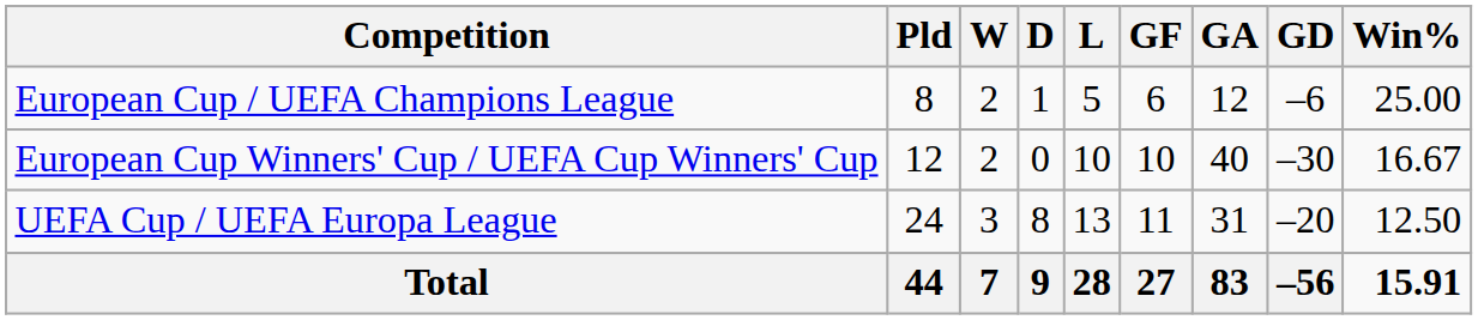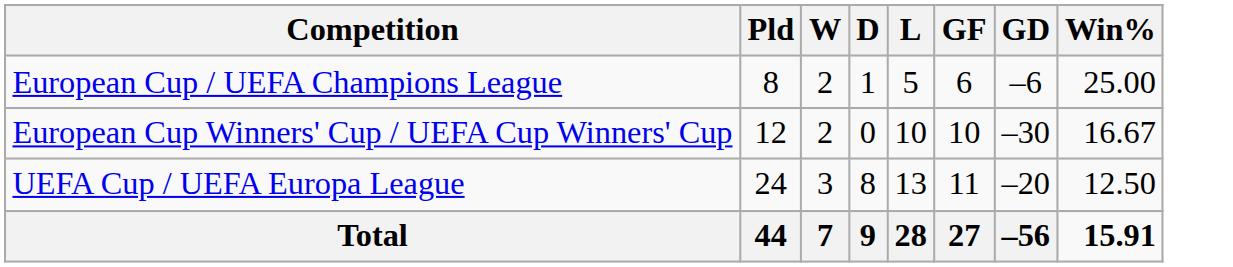- column: GA | 12 | 40 | 31 | 83
